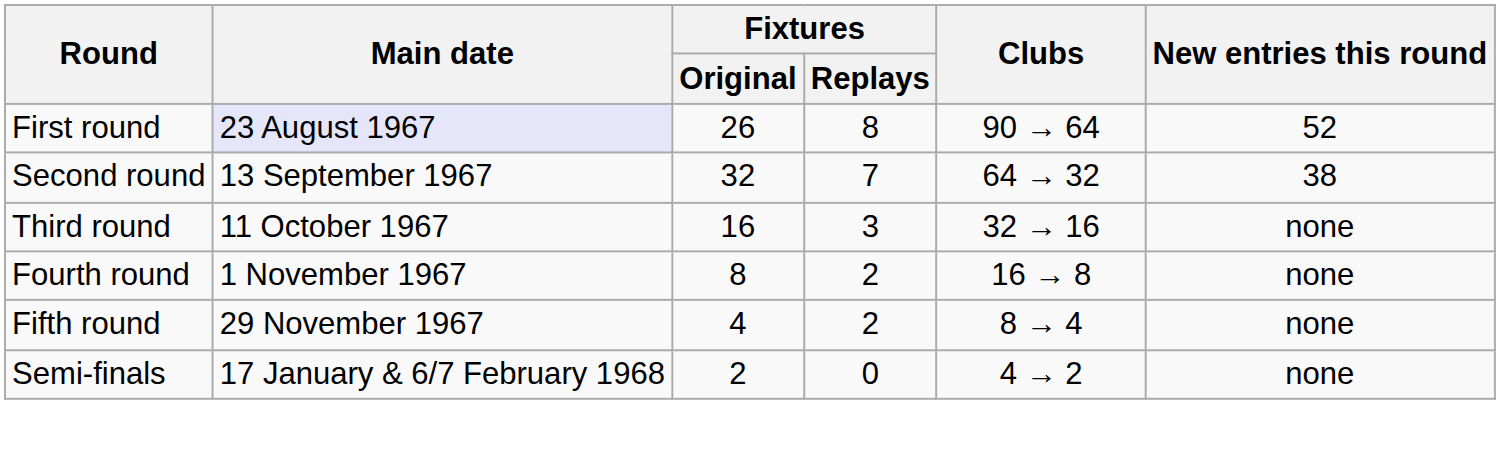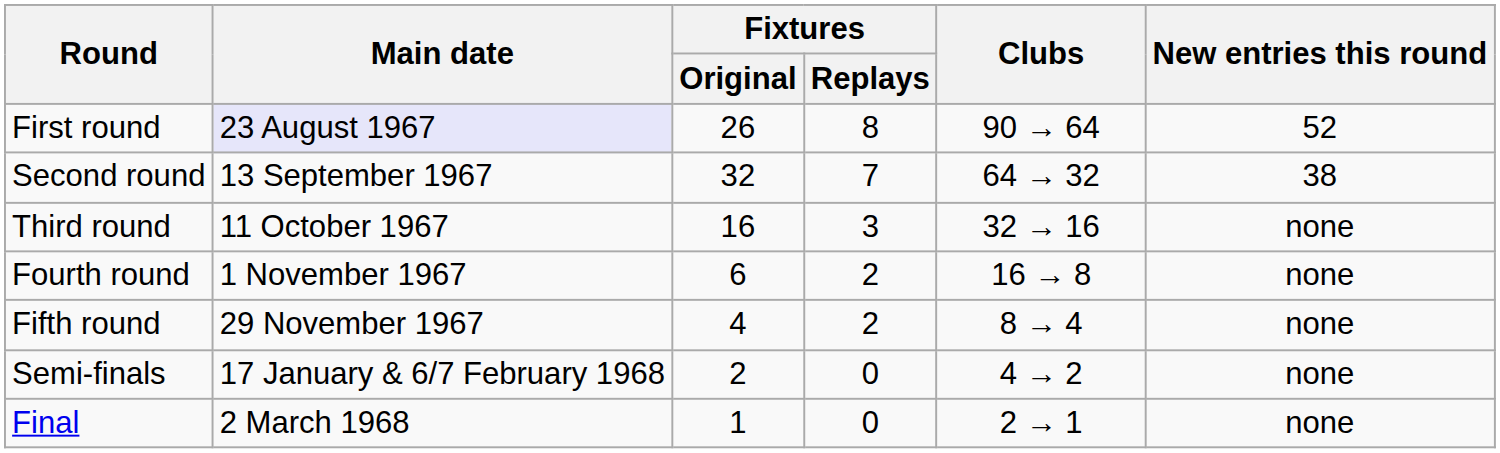Fourth round | Fixtures / Original: 8 -> 6
+ row: Final | 2 March 1968 | 1 | 0 | 2 → 1 | none
